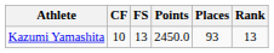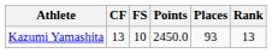Kazumi Yamashita | CF: 10 -> 13
Kazumi Yamashita | FS: 13 -> 10
